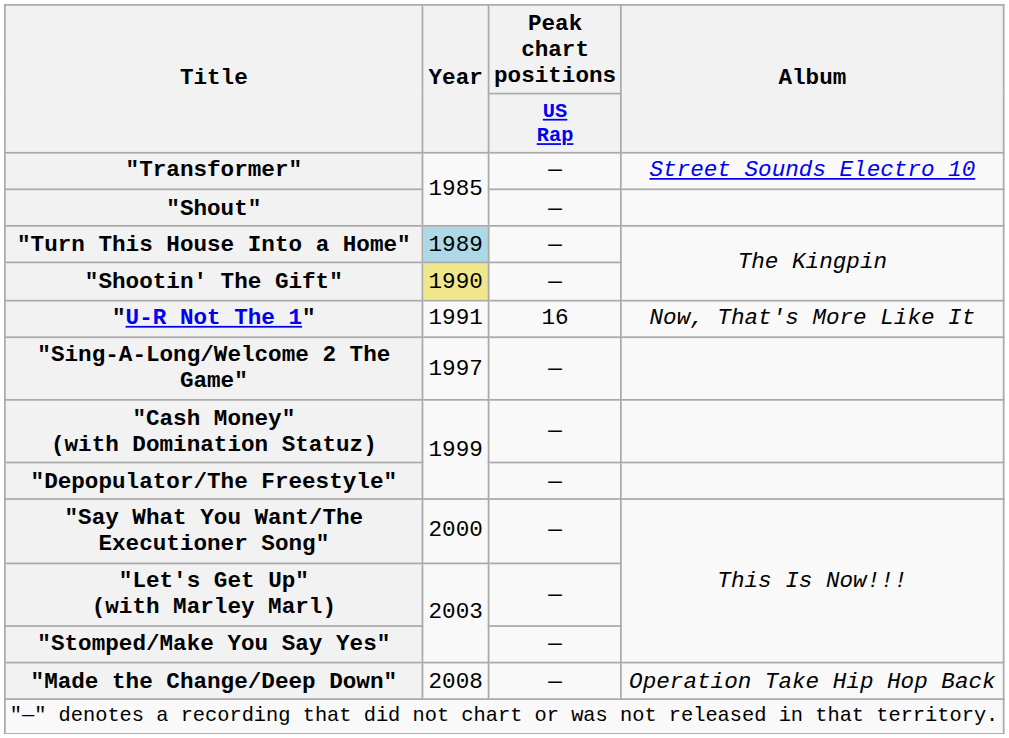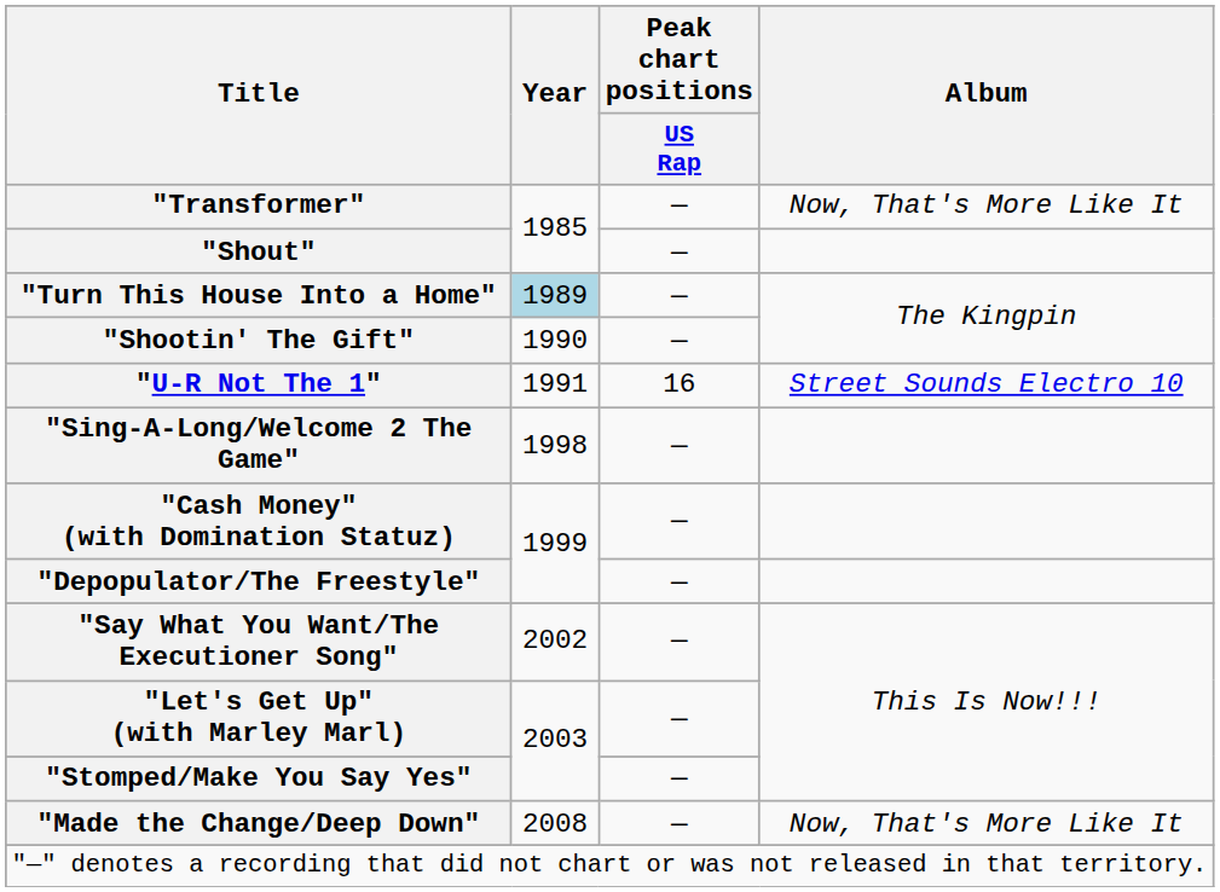"Transformer" | Album: Street Sounds Electro 10 -> Now, That's More Like It
"Shootin' The Gift" | Year: khaki background -> no background
"U-R Not The 1" | Album: Now, That's More Like It -> Street Sounds Electro 10
"Sing-A-Long/Welcome 2 The Game" | Year: 1997 -> 1998
"Say What You Want/The Executioner Song" | Year: 2000 -> 2002
"Made the Change/Deep Down" | Album: Operation Take Hip Hop Back -> Now, That's More Like It
